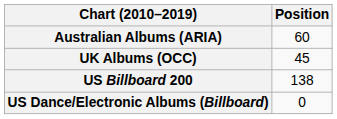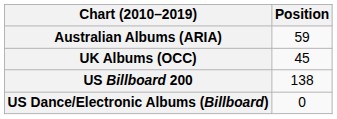Australian Albums (ARIA) | Position: 60 -> 59
